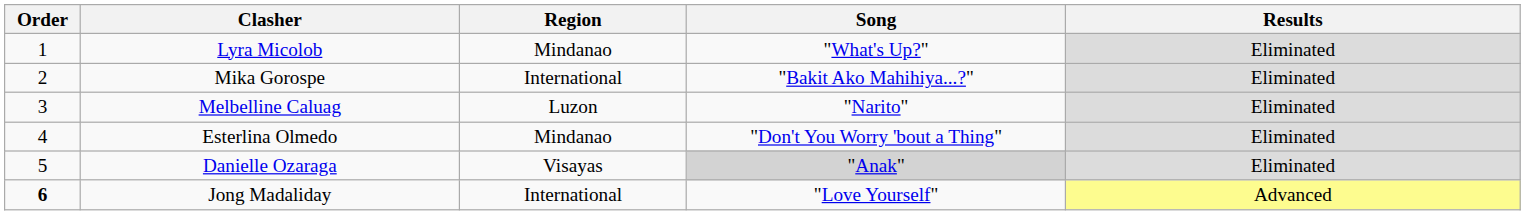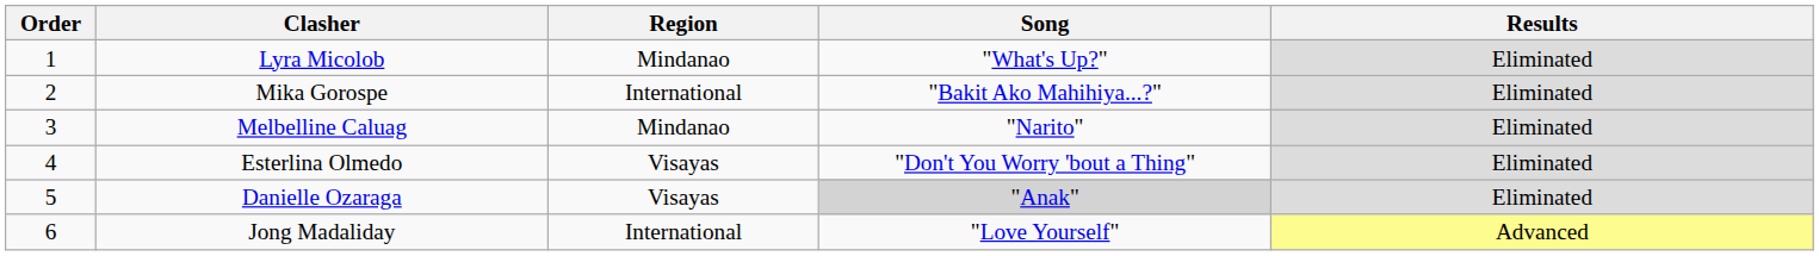Melbelline Caluag | Region: Luzon -> Mindanao
Esterlina Olmedo | Region: Mindanao -> Visayas
Jong Madaliday | Order: bold -> normal
